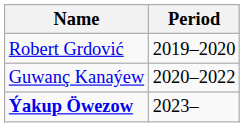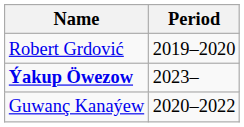rows swapped: Guwanç Kanaýew <-> Ýakup Öwezow
